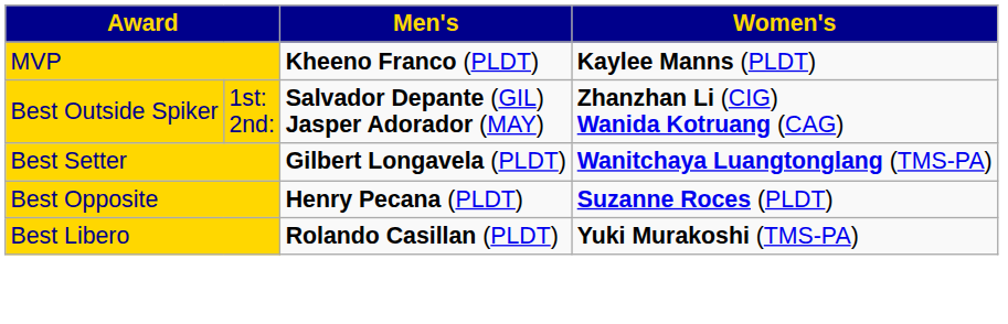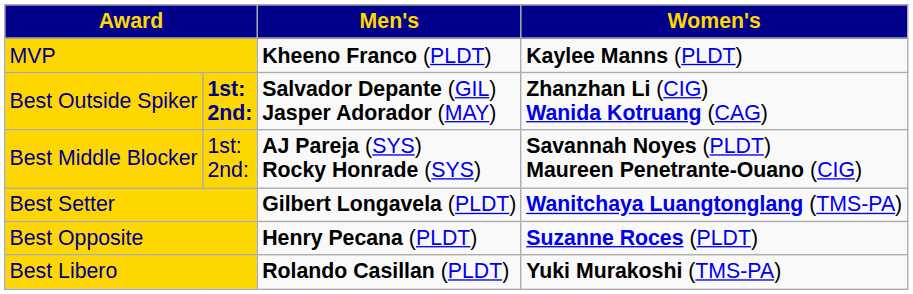Best Outside Spiker | column 2: normal -> bold
+ row: Best Middle Blocker | 1st: 2nd: | AJ Pareja (SYS) Rocky Honrade (SYS) | Savannah Noyes (PLDT) Maureen Penetrante-Ouano (CIG)
